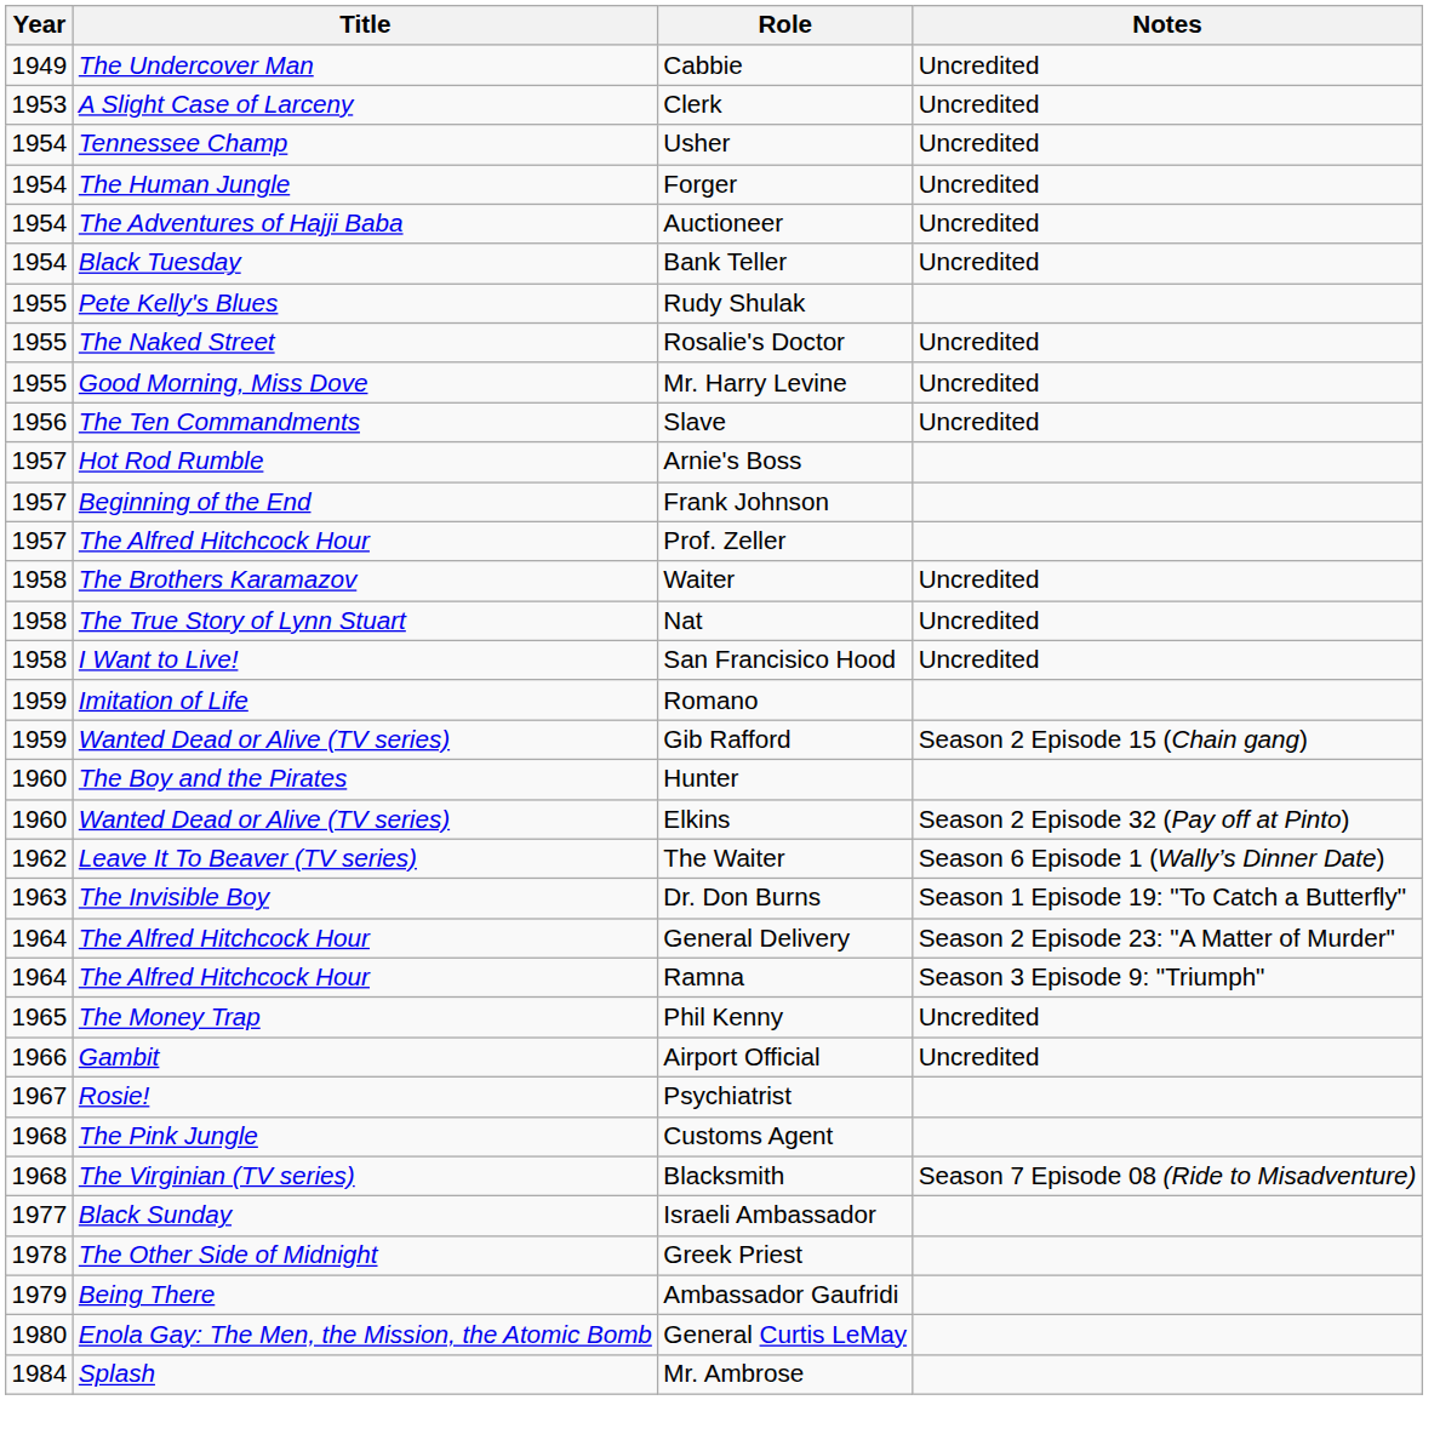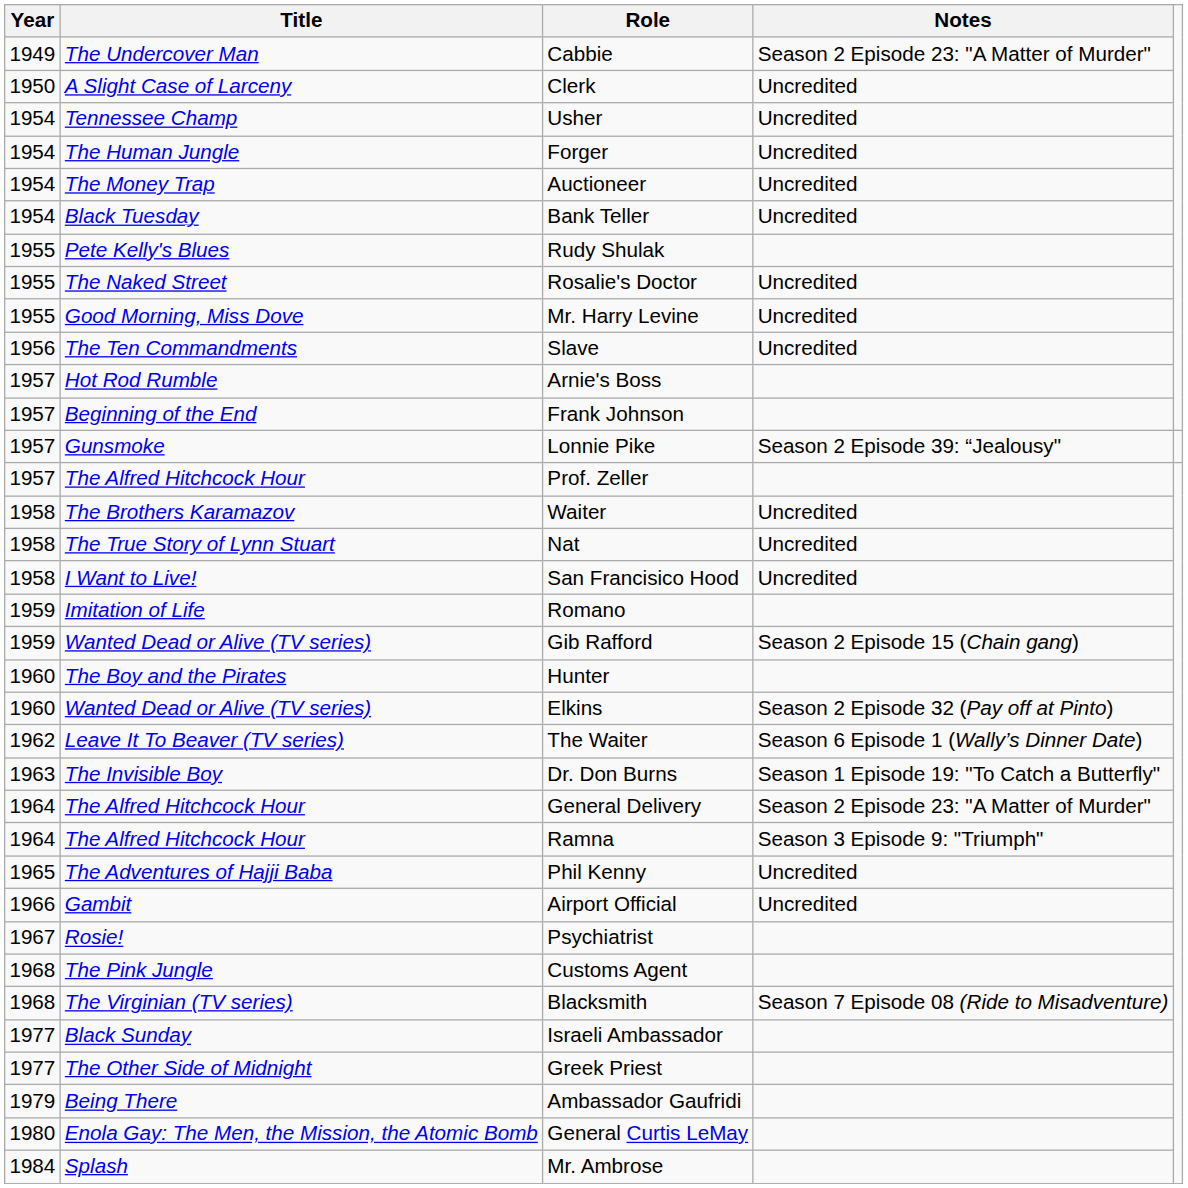Cabbie | Notes: Uncredited -> Season 2 Episode 23: "A Matter of Murder"
Clerk | Year: 1953 -> 1950
Auctioneer | Title: The Adventures of Hajji Baba -> The Money Trap
+ row: 1957 | Gunsmoke | Lonnie Pike | Season 2 Episode 39: “Jealousy"
Phil Kenny | Title: The Money Trap -> The Adventures of Hajji Baba
Greek Priest | Year: 1978 -> 1977
